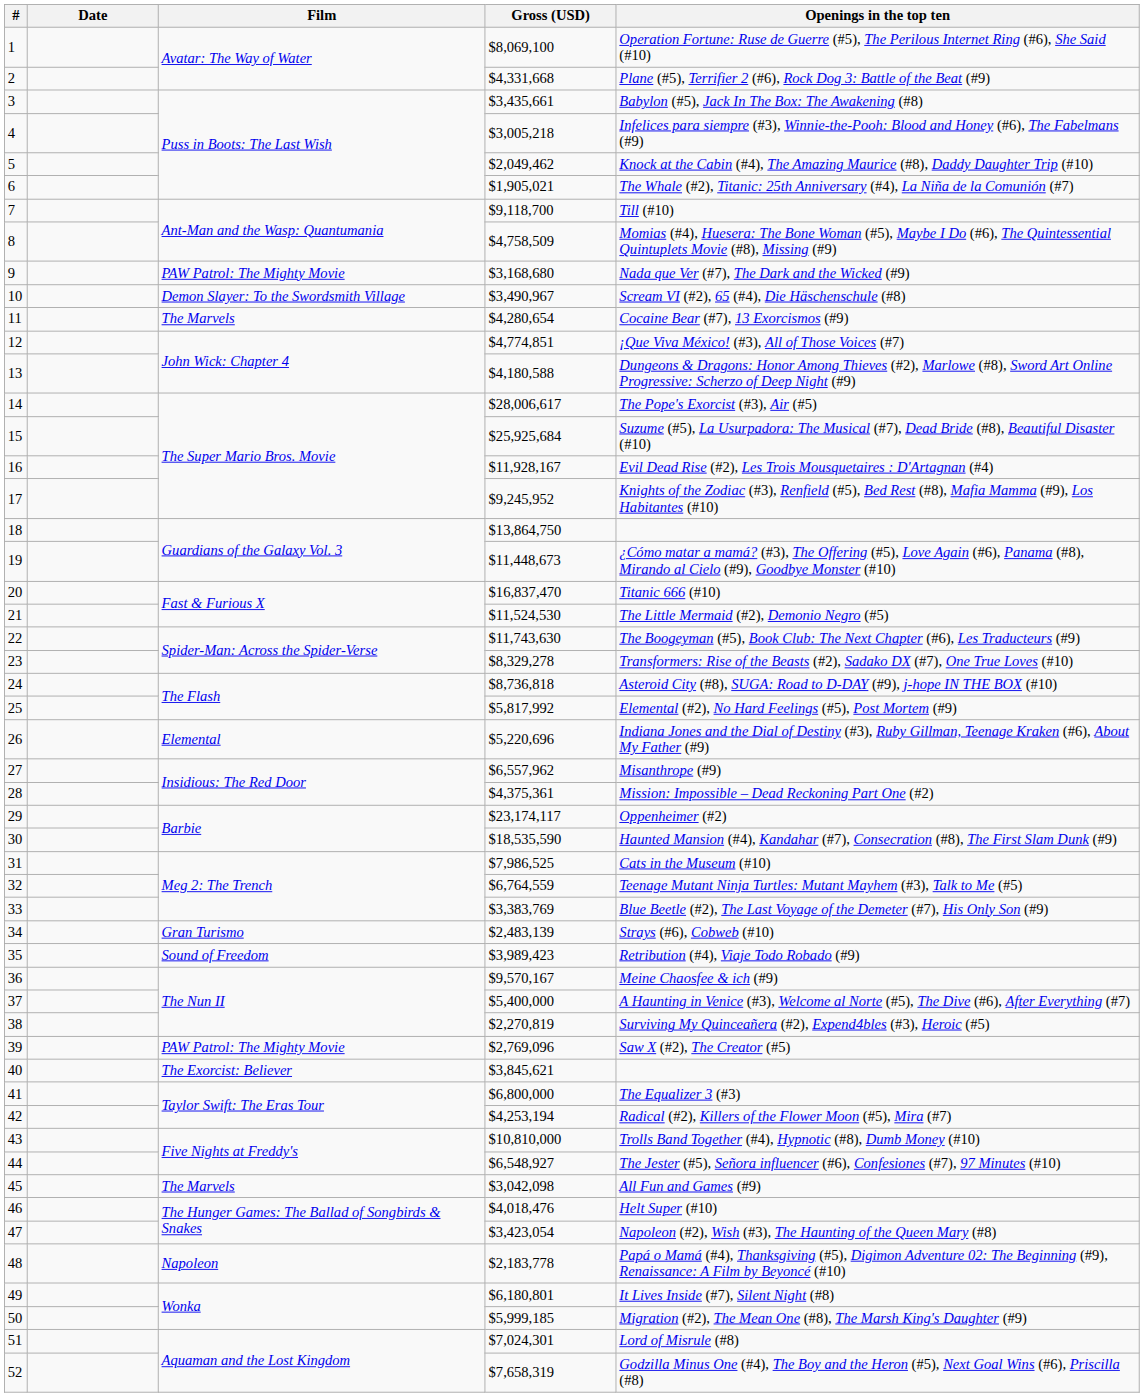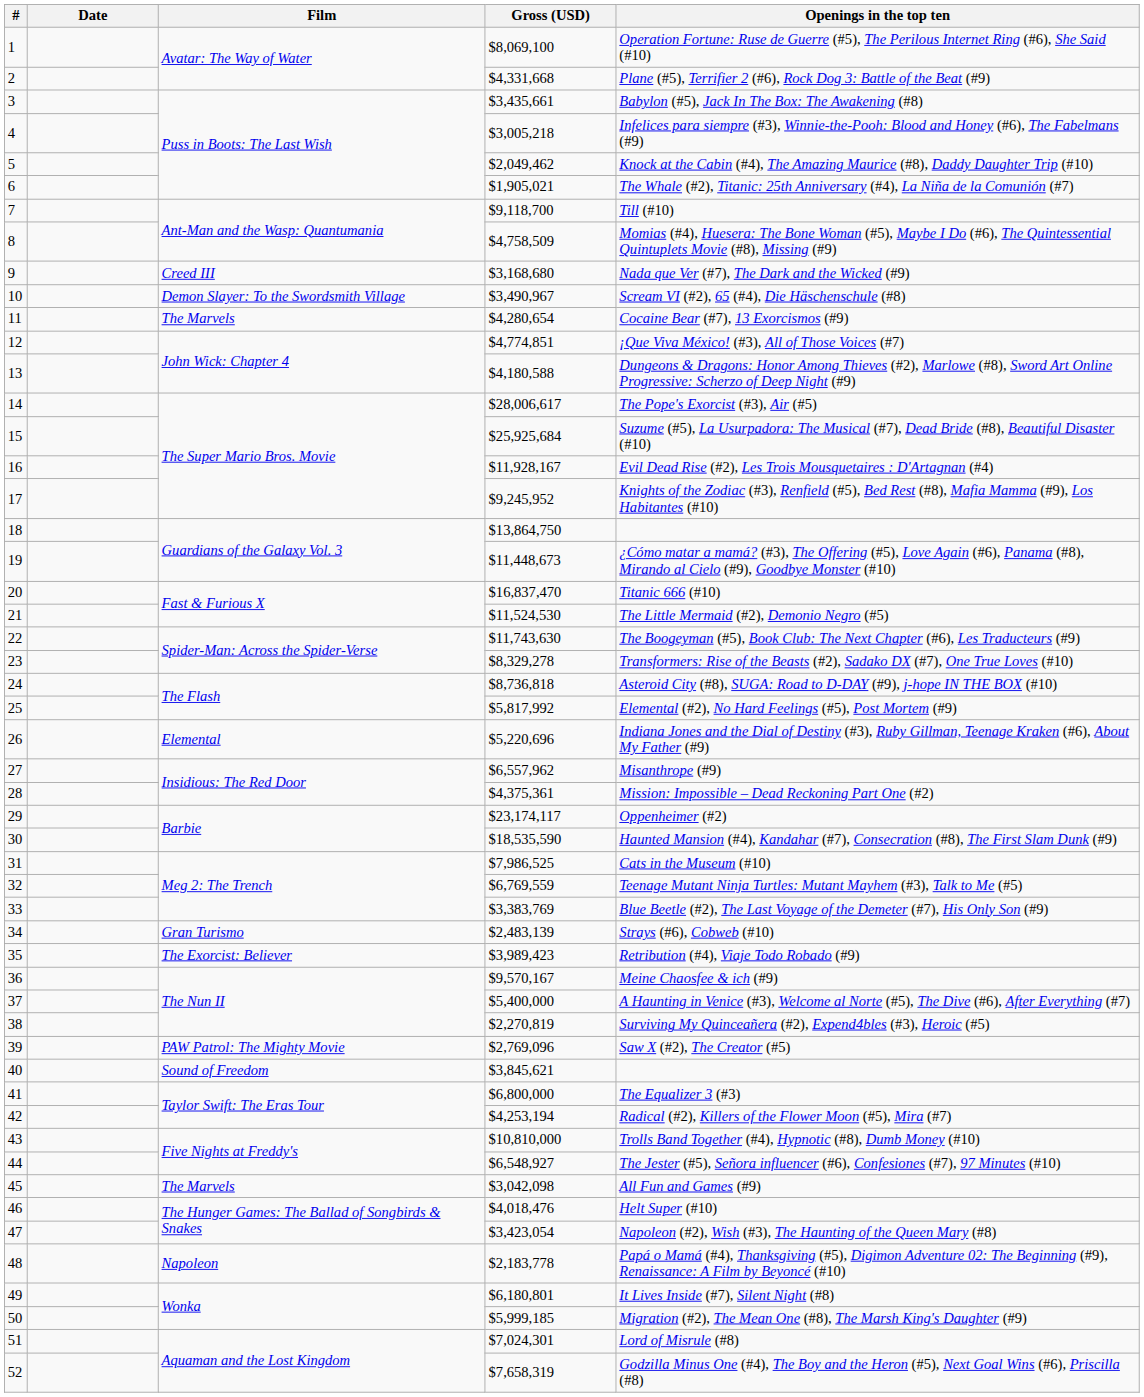9 | Film: PAW Patrol: The Mighty Movie -> Creed III
32 | Gross (USD): $6,764,559 -> $6,769,559
35 | Film: Sound of Freedom -> The Exorcist: Believer
40 | Film: The Exorcist: Believer -> Sound of Freedom
